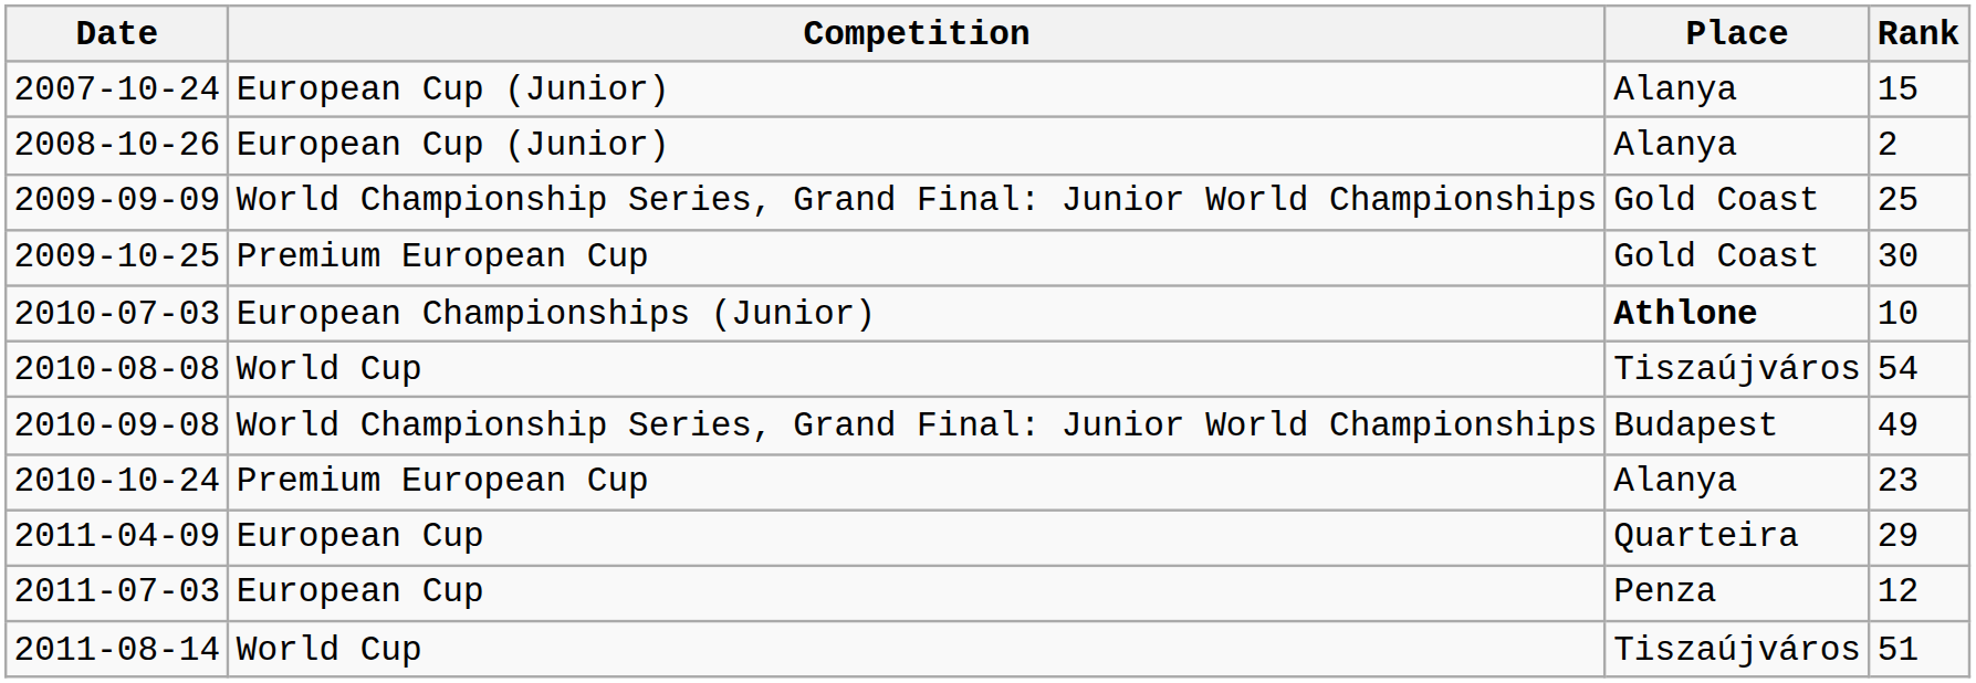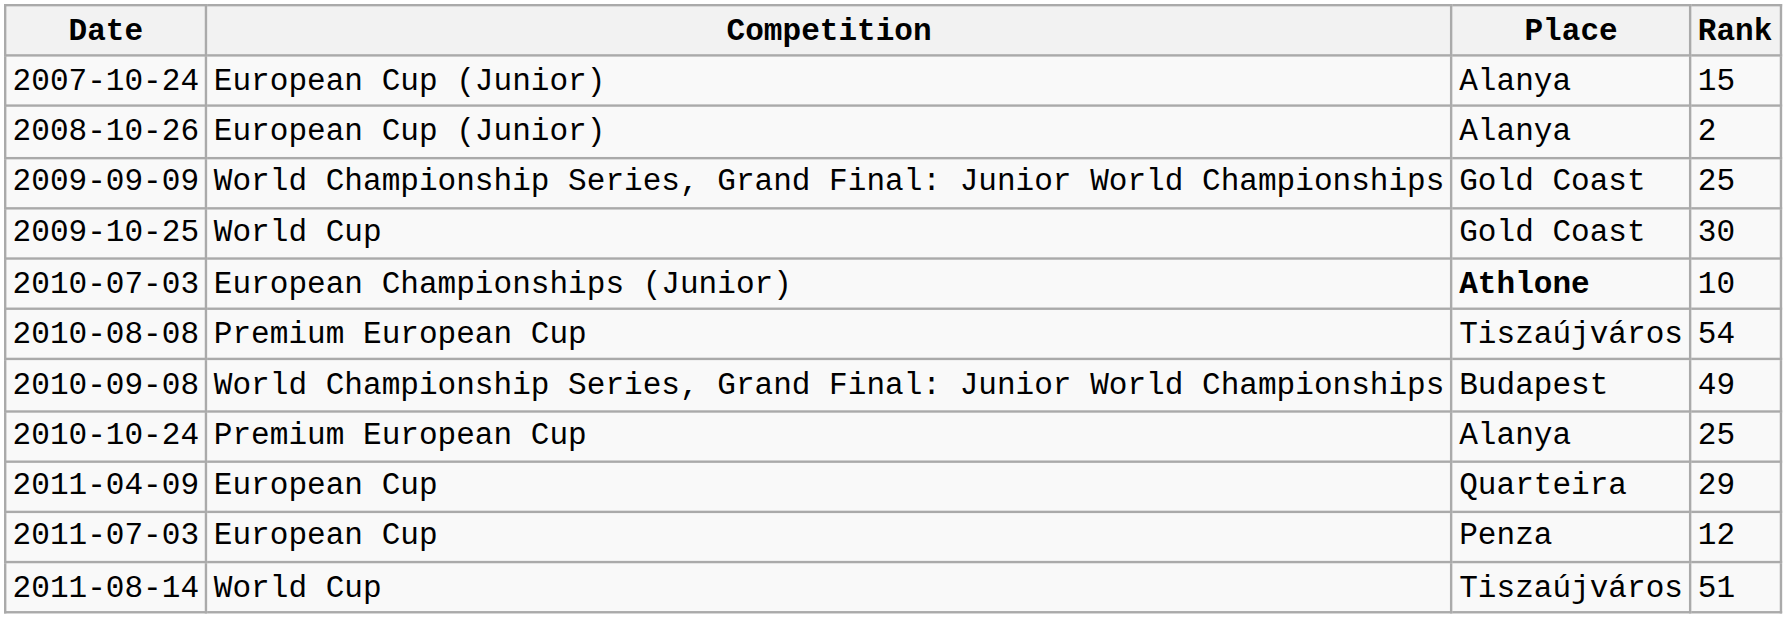2009-10-25 | Competition: Premium European Cup -> World Cup
2010-08-08 | Competition: World Cup -> Premium European Cup
2010-10-24 | Rank: 23 -> 25
